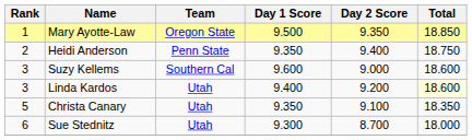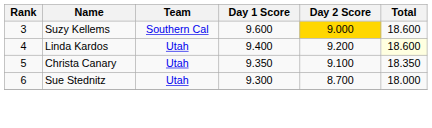- row: 1 | Mary Ayotte-Law | Oregon State | 9.500 | 9.350 | 18.850
- row: 2 | Heidi Anderson | Penn State | 9.350 | 9.400 | 18.750
Suzy Kellems | Day 2 Score: no background -> gold background
Linda Kardos | Rank: 3 -> 4
